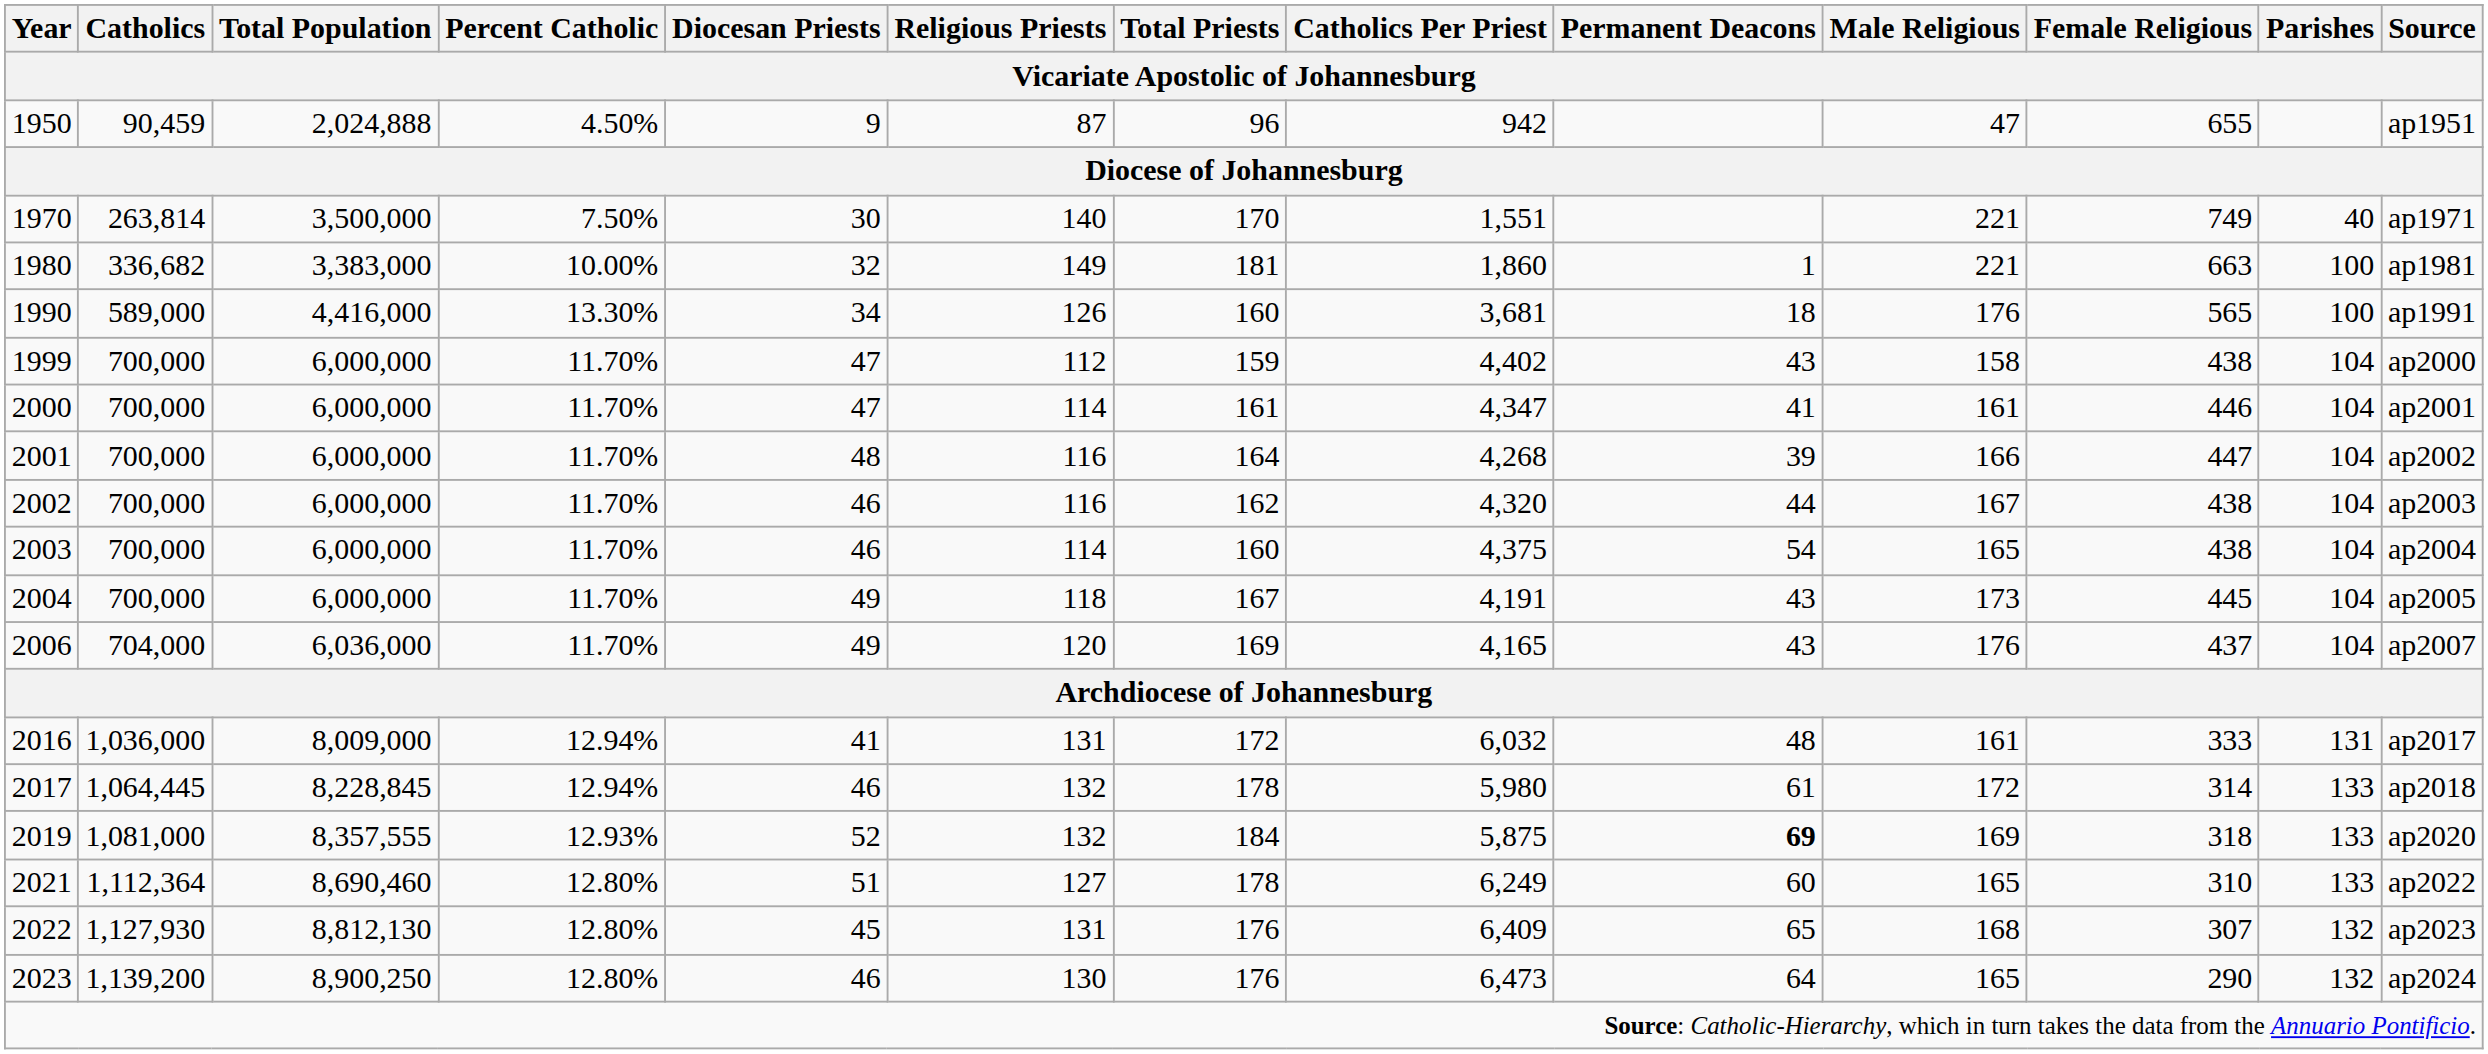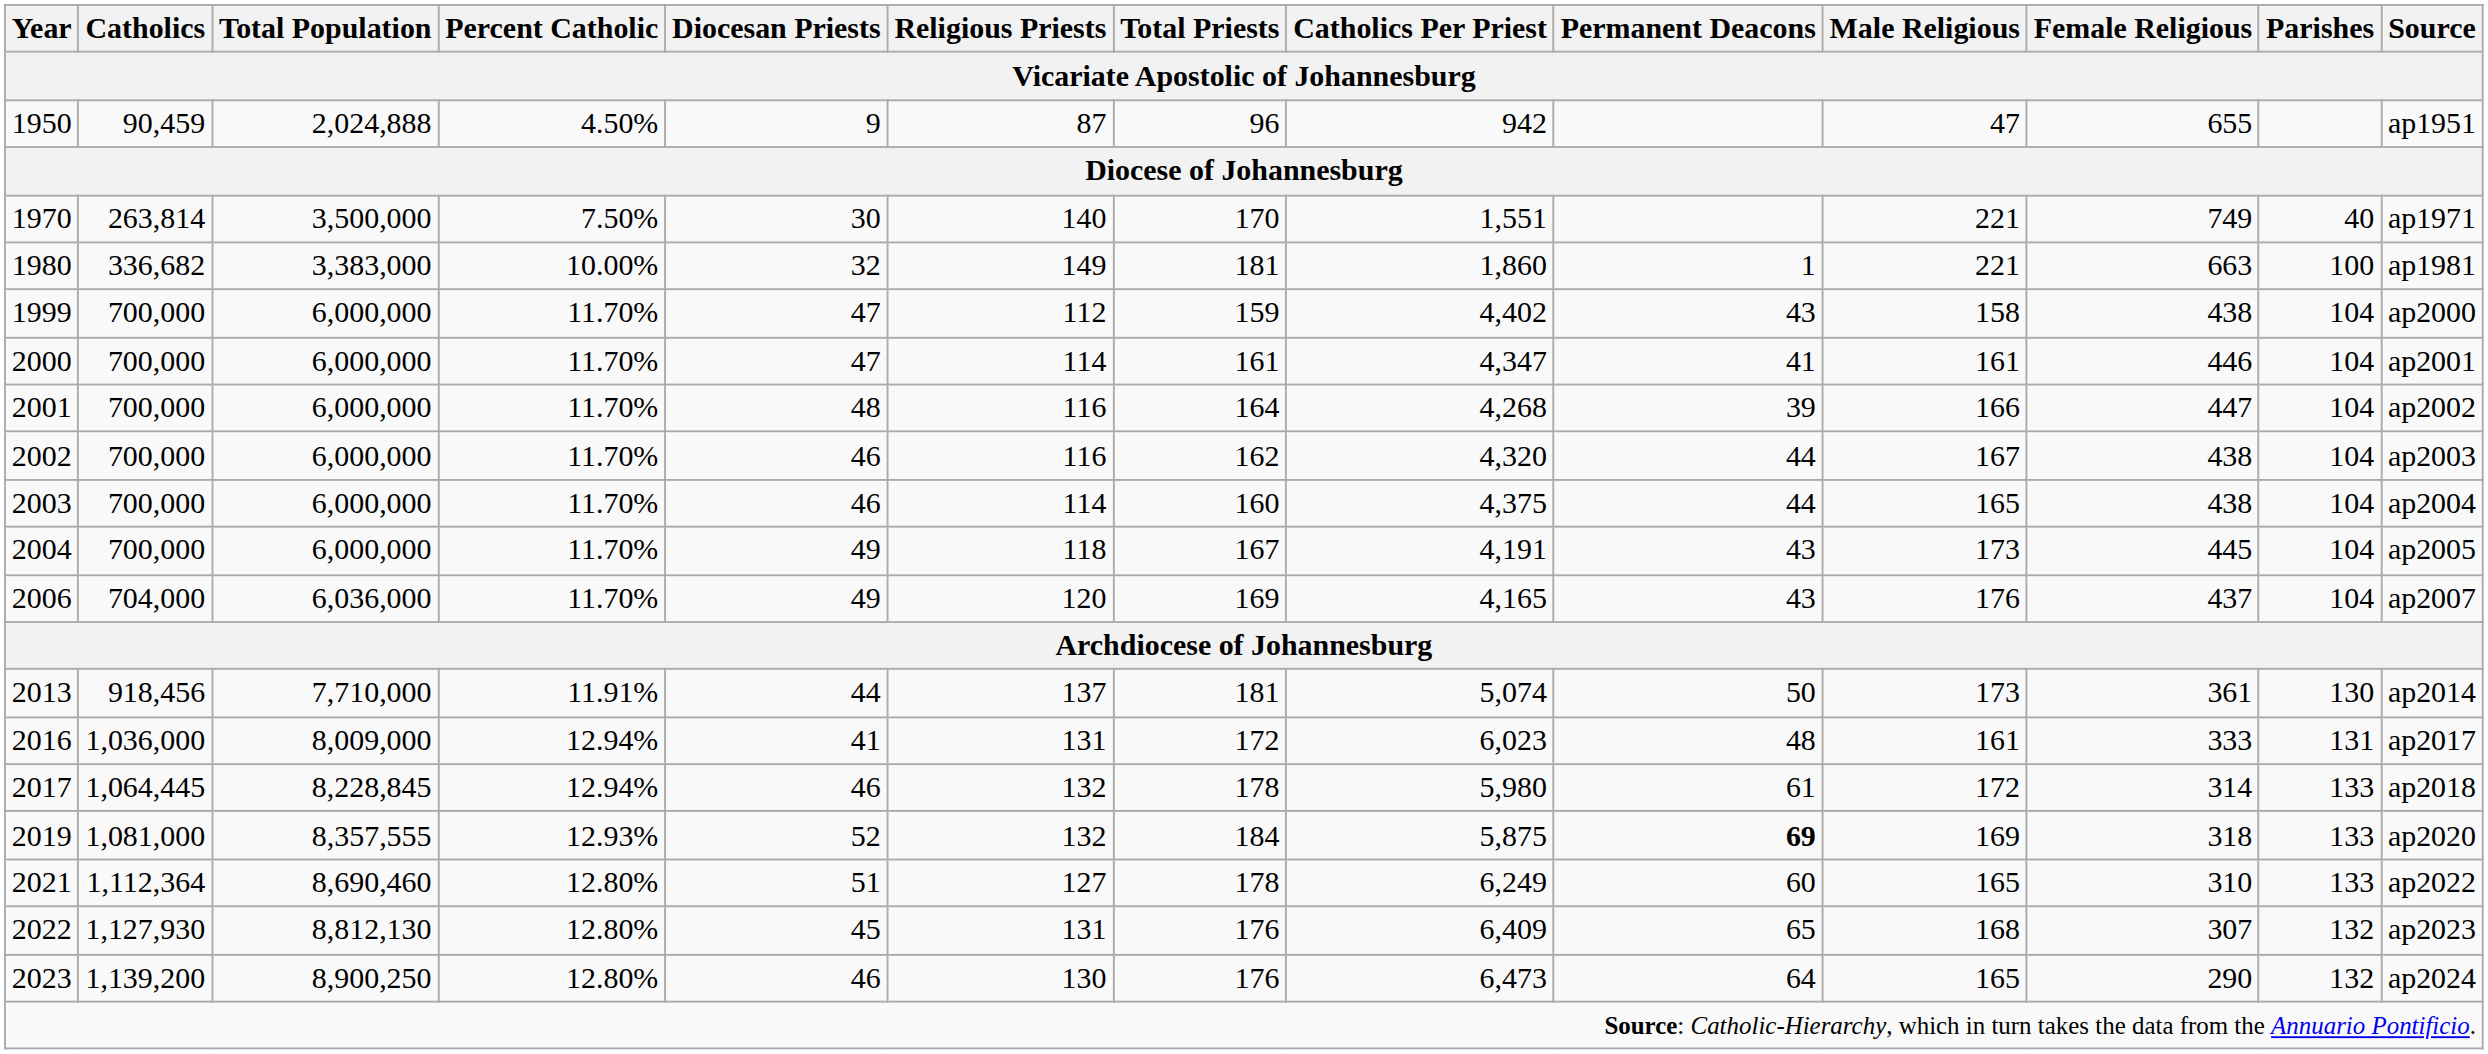- row: 1990 | 589,000 | 4,416,000 | 13.30% | 34 | 126 | 160 | 3,681 | 18 | 176 | 565 | 100 | ap1991
2003 | Permanent Deacons: 54 -> 44
+ row: 2013 | 918,456 | 7,710,000 | 11.91% | 44 | 137 | 181 | 5,074 | 50 | 173 | 361 | 130 | ap2014
2016 | Catholics Per Priest: 6,032 -> 6,023
